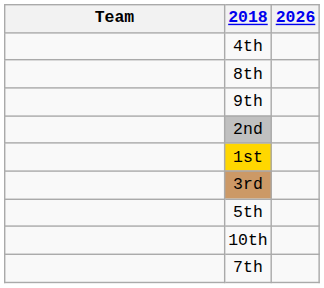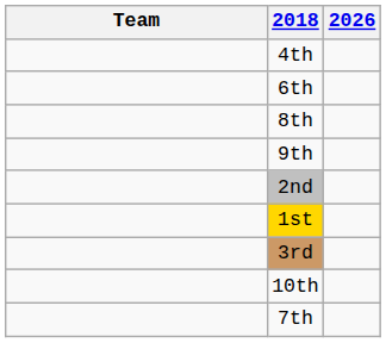+ row: 6th
- row: 5th
